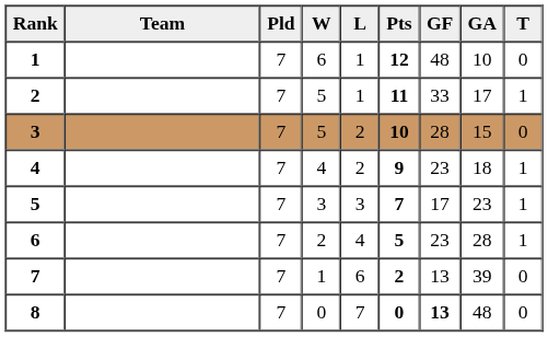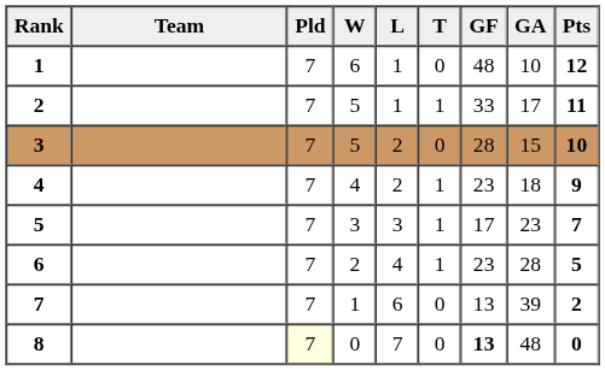columns swapped: T <-> Pts
8 | Pld: no background -> lightyellow background
